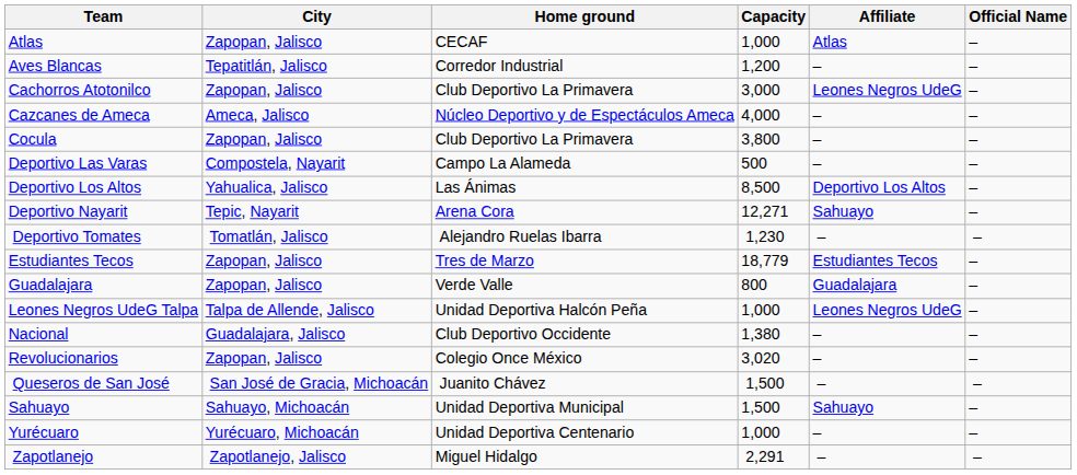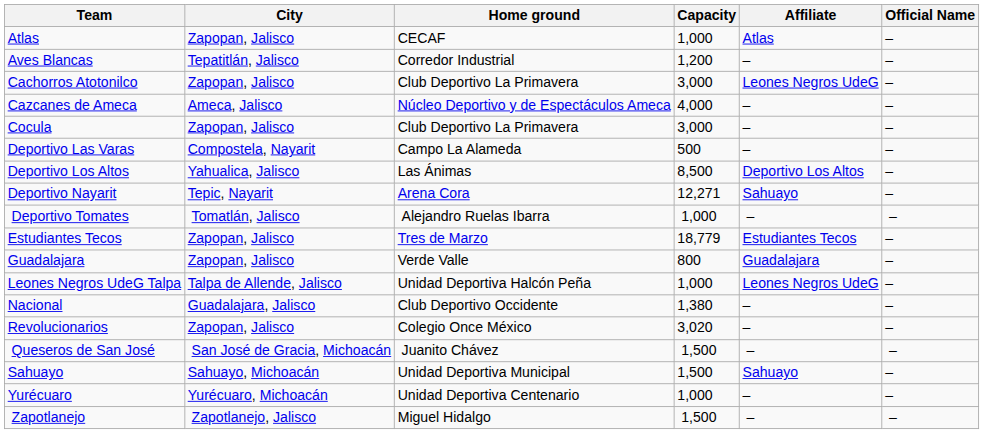Cocula | Capacity: 3,800 -> 3,000
Deportivo Tomates | Capacity: 1,230 -> 1,000
Zapotlanejo | Capacity: 2,291 -> 1,500
